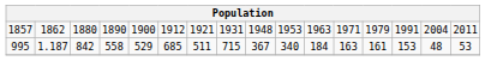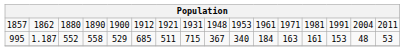1857 | column 11: 1963 -> 1961
1857 | column 13: 1979 -> 1981
995 | column 3: 842 -> 552
